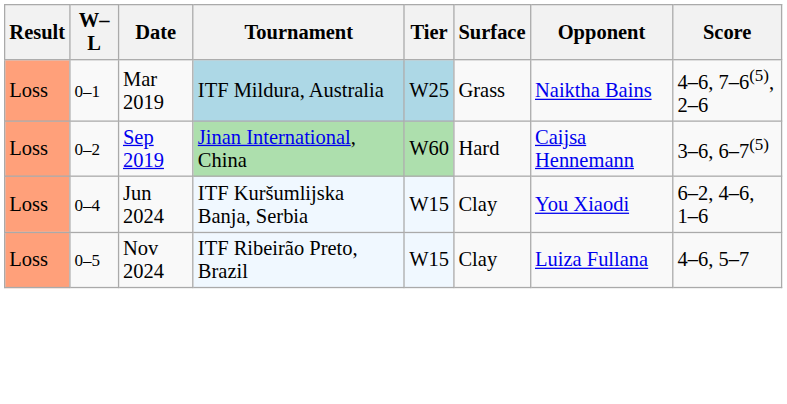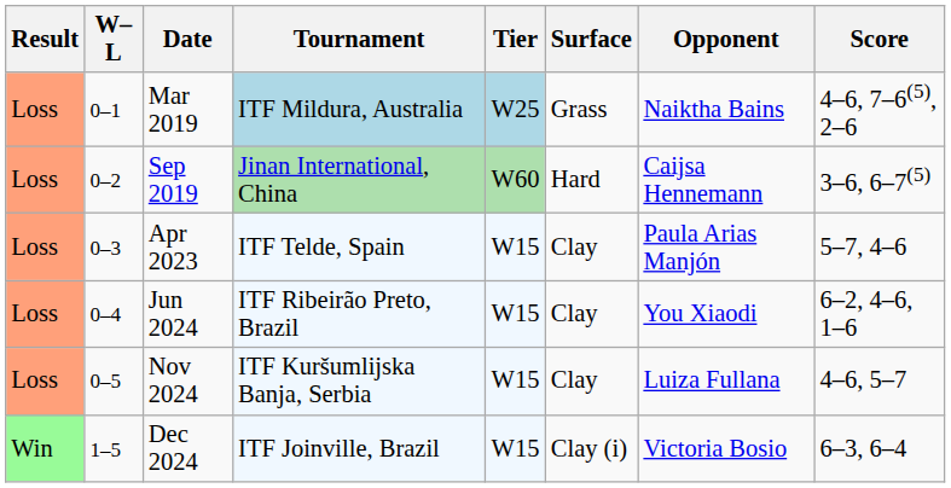+ row: Loss | 0–3 | Apr 2023 | ITF Telde, Spain | W15 | Clay | Paula Arias Manjón | 5–7, 4–6
Jun 2024 | Tournament: ITF Kuršumlijska Banja, Serbia -> ITF Ribeirão Preto, Brazil
Nov 2024 | Tournament: ITF Ribeirão Preto, Brazil -> ITF Kuršumlijska Banja, Serbia
+ row: Win | 1–5 | Dec 2024 | ITF Joinville, Brazil | W15 | Clay (i) | Victoria Bosio | 6–3, 6–4
